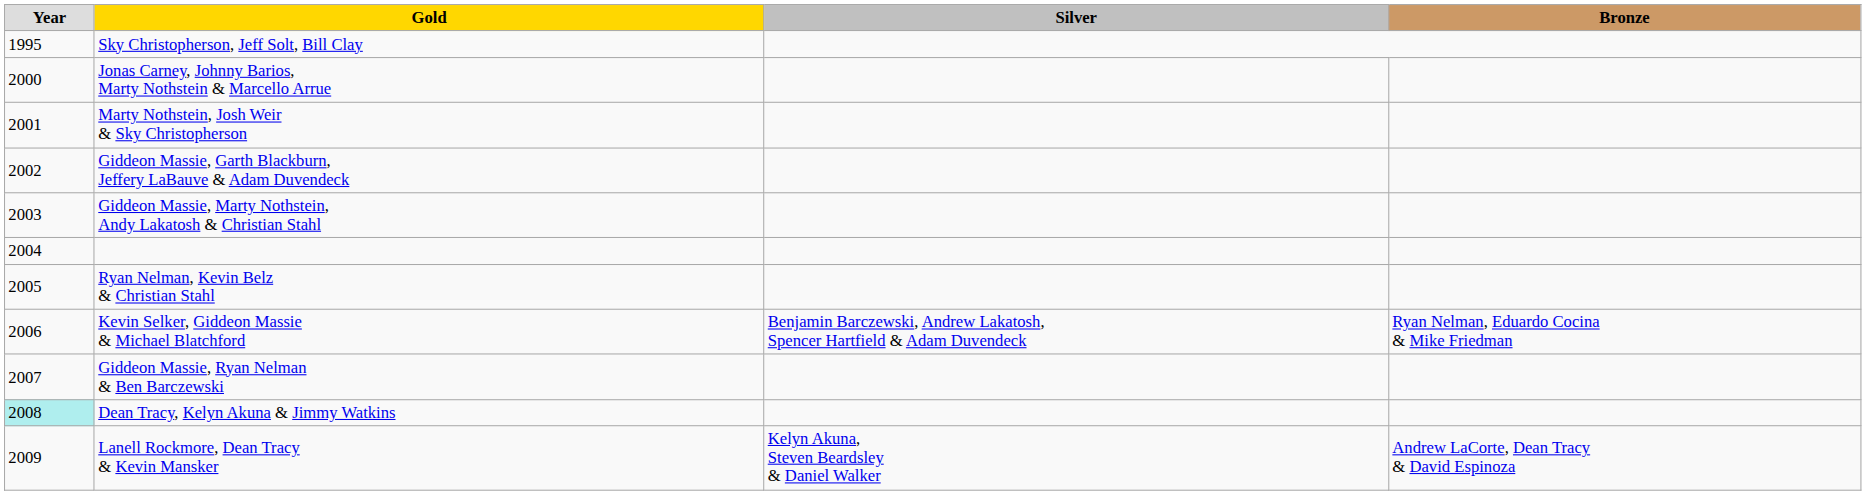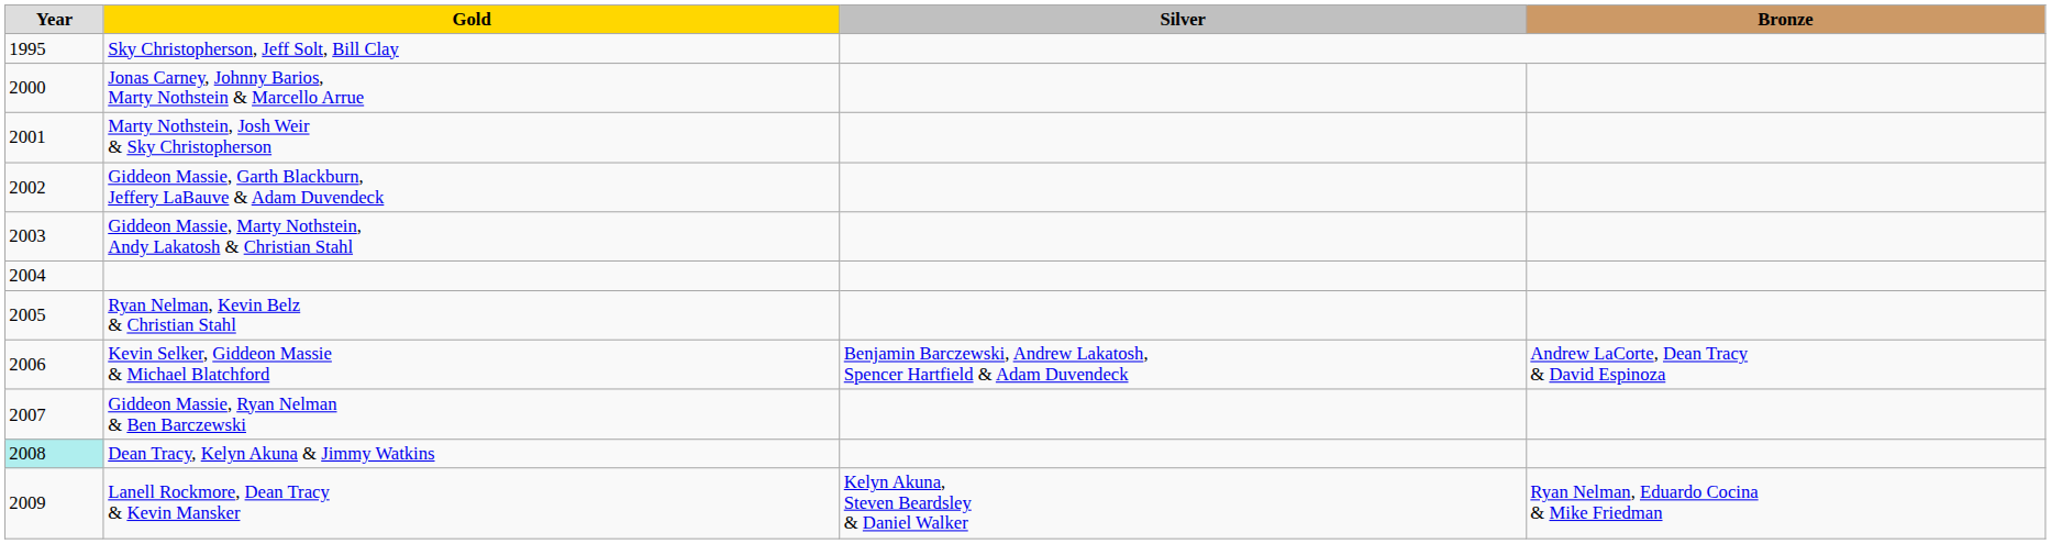Kevin Selker, Giddeon Massie & Michael Blatchford | Bronze: Ryan Nelman, Eduardo Cocina & Mike Friedman -> Andrew LaCorte, Dean Tracy & David Espinoza
Lanell Rockmore, Dean Tracy & Kevin Mansker | Bronze: Andrew LaCorte, Dean Tracy & David Espinoza -> Ryan Nelman, Eduardo Cocina & Mike Friedman
